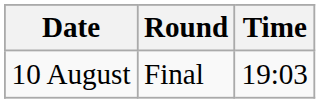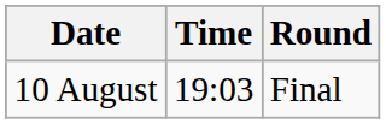columns swapped: Time <-> Round
